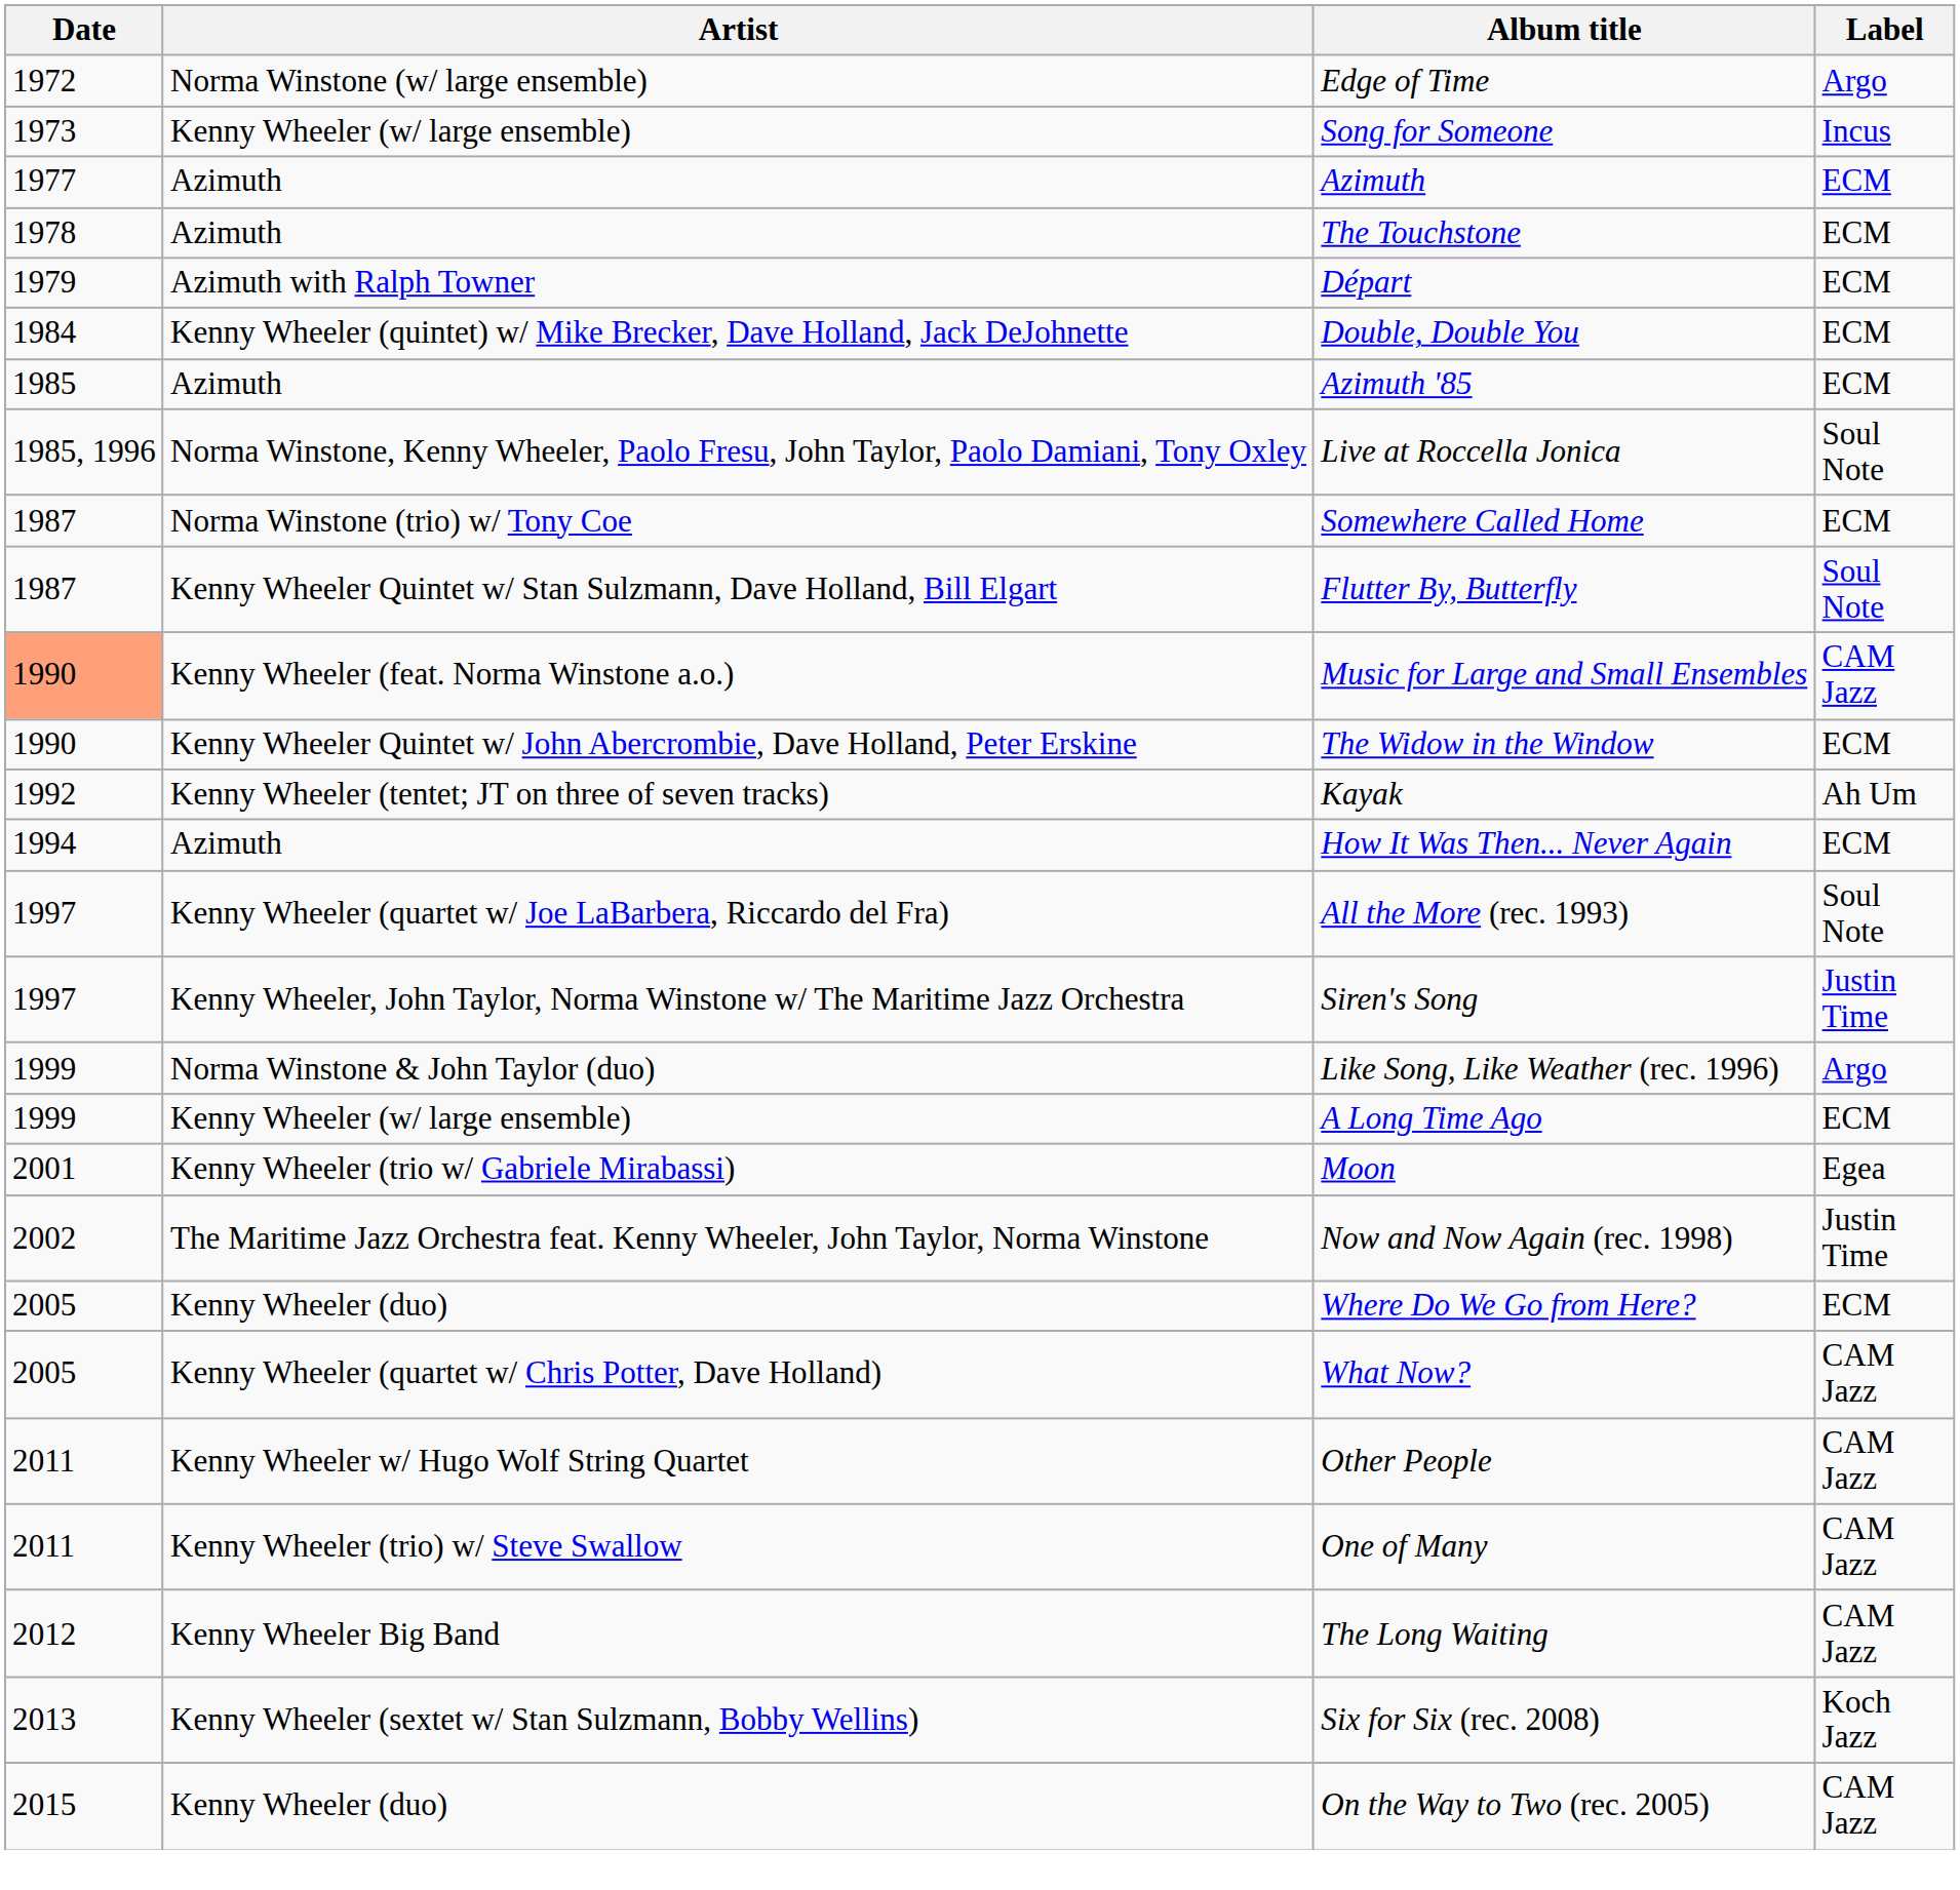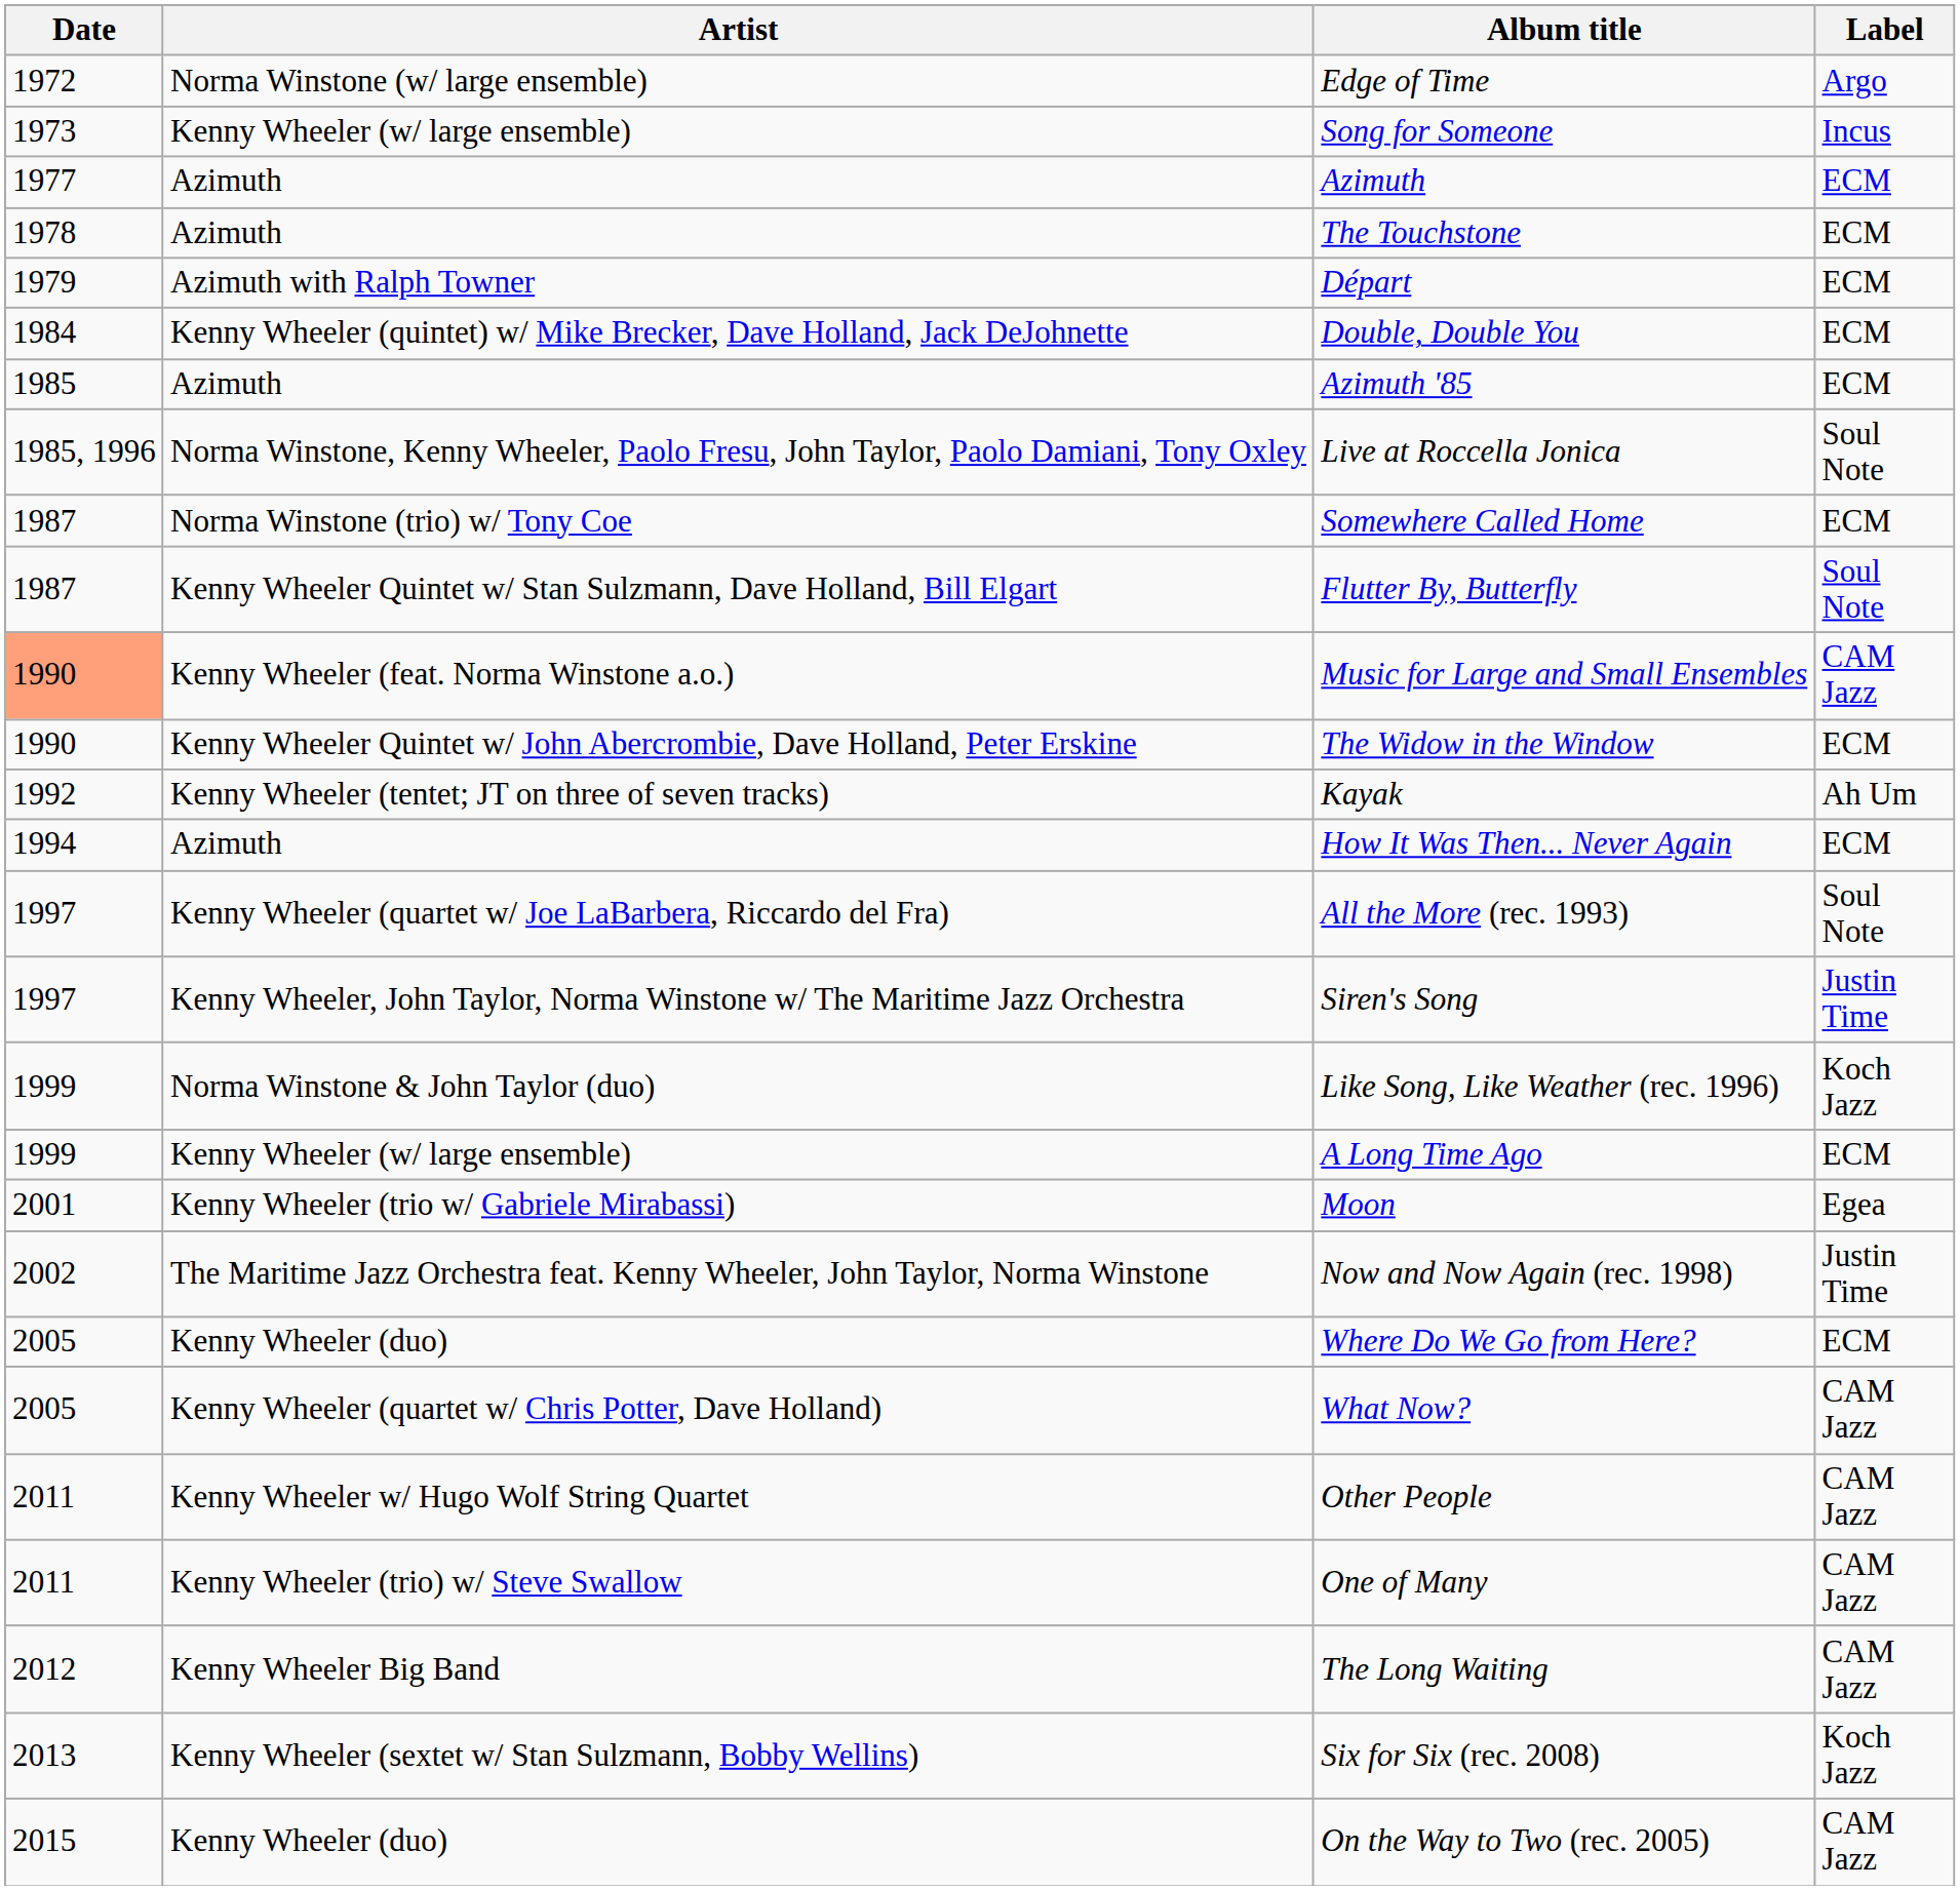Like Song, Like Weather (rec. 1996) | Label: Argo -> Koch Jazz
